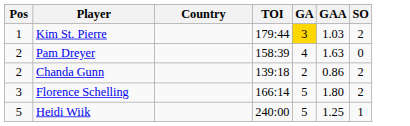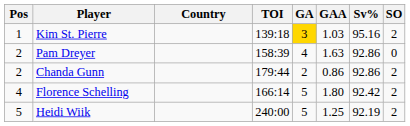+ column: Sv% | 95.16 | 92.86 | 92.86 | 92.42 | 92.19
Kim St. Pierre | TOI: 179:44 -> 139:18
Chanda Gunn | TOI: 139:18 -> 179:44
Florence Schelling | Pos: 3 -> 4
Heidi Wiik | SO: 1 -> 2
